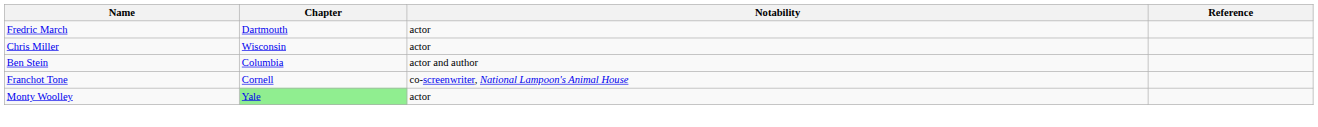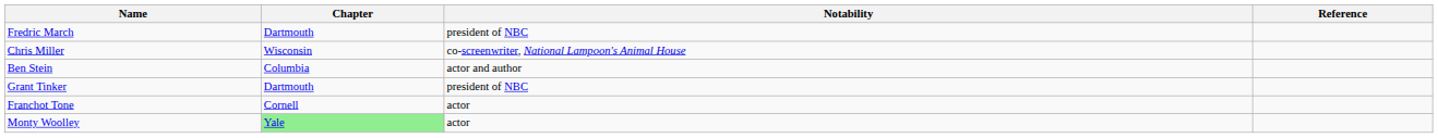Fredric March | Notability: actor -> president of NBC
Chris Miller | Notability: actor -> co-screenwriter, National Lampoon's Animal House
+ row: Grant Tinker | Dartmouth | president of NBC
Franchot Tone | Notability: co-screenwriter, National Lampoon's Animal House -> actor
